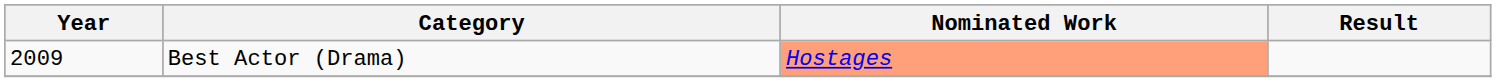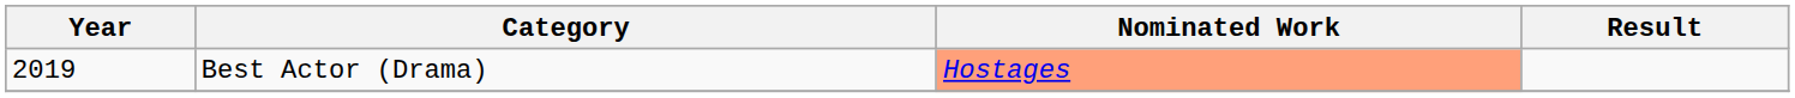Best Actor (Drama) | Year: 2009 -> 2019
